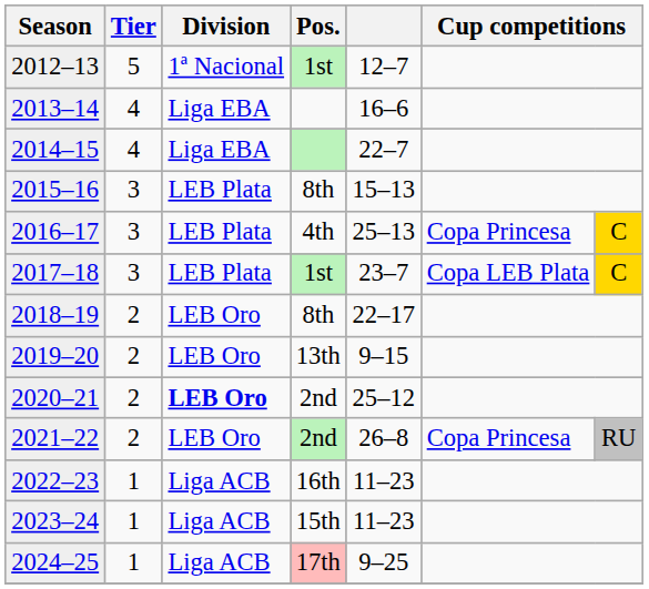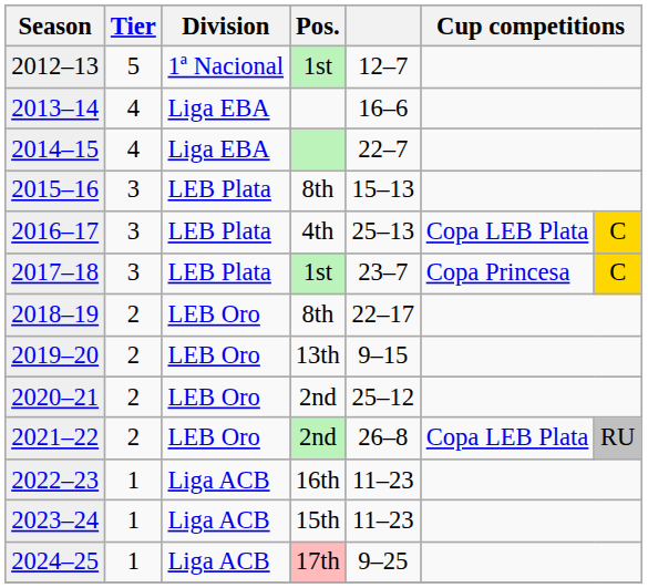2016–17 | column 6: Copa Princesa -> Copa LEB Plata
2017–18 | column 6: Copa LEB Plata -> Copa Princesa
2020–21 | Division: bold -> normal
2021–22 | column 6: Copa Princesa -> Copa LEB Plata
